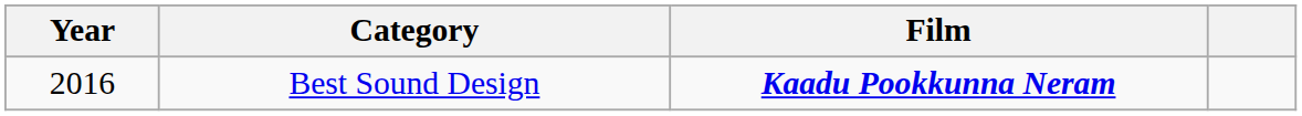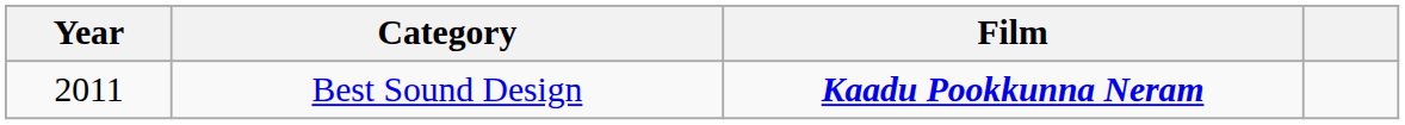Best Sound Design | Year: 2016 -> 2011
